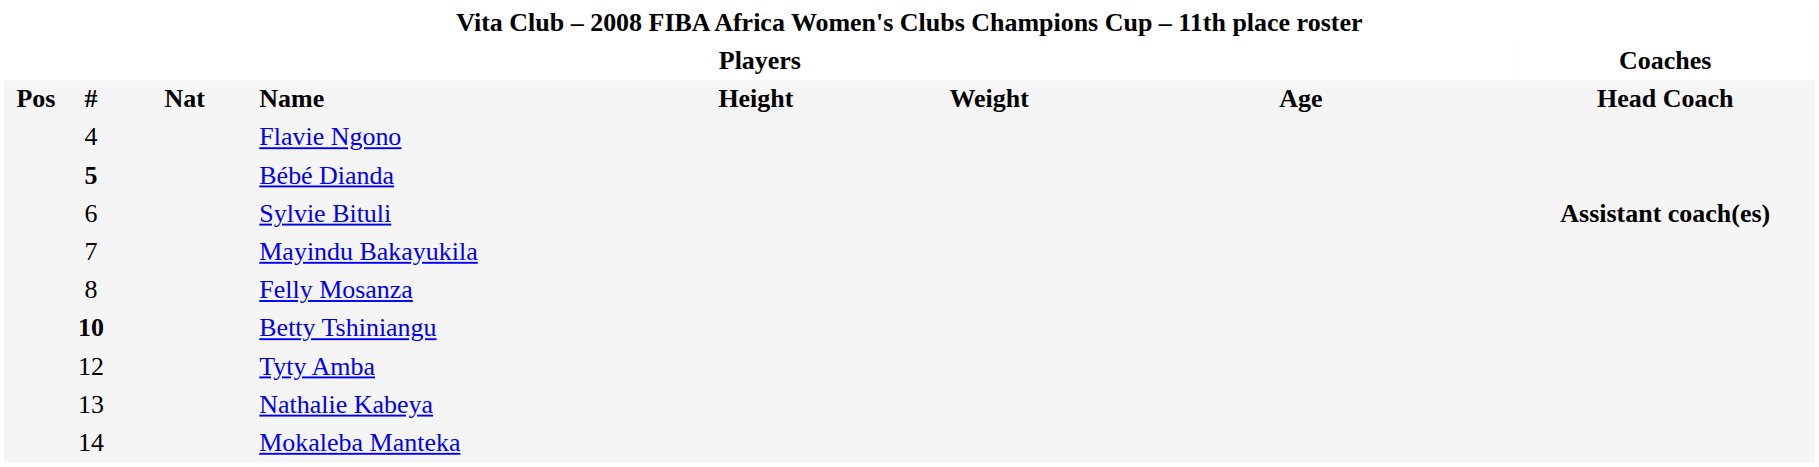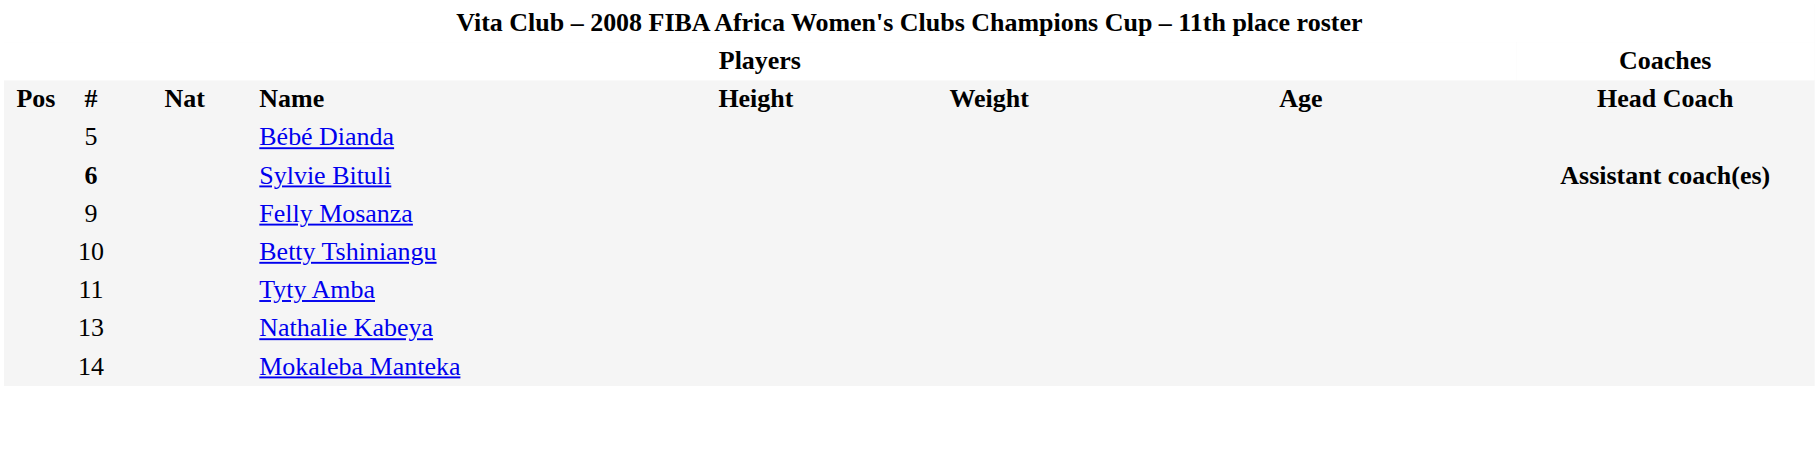- row: 4 | Flavie Ngono
Bébé Dianda | column 2: bold -> normal
Sylvie Bituli | column 2: normal -> bold
- row: 7 | Mayindu Bakayukila
Felly Mosanza | column 2: 8 -> 9
Betty Tshiniangu | column 2: bold -> normal
Tyty Amba | column 2: 12 -> 11
